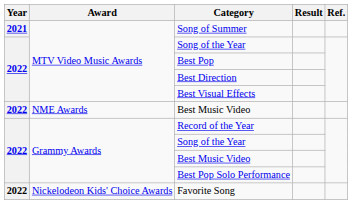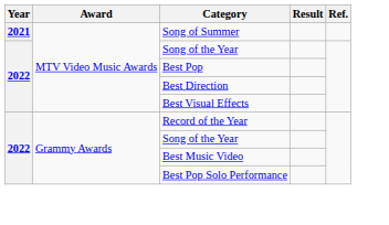- row: 2022 | NME Awards | Best Music Video
- row: 2022 | Nickelodeon Kids' Choice Awards | Favorite Song
